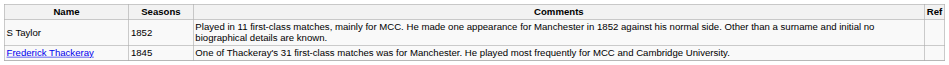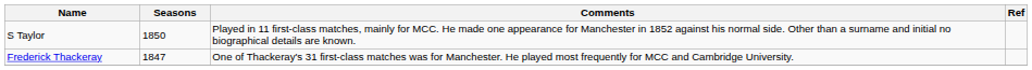S Taylor | Seasons: 1852 -> 1850
Frederick Thackeray | Seasons: 1845 -> 1847
